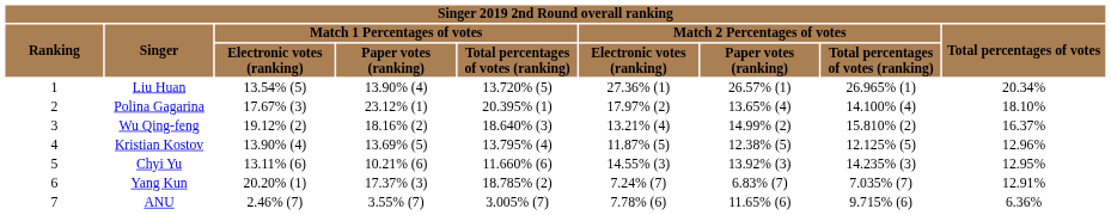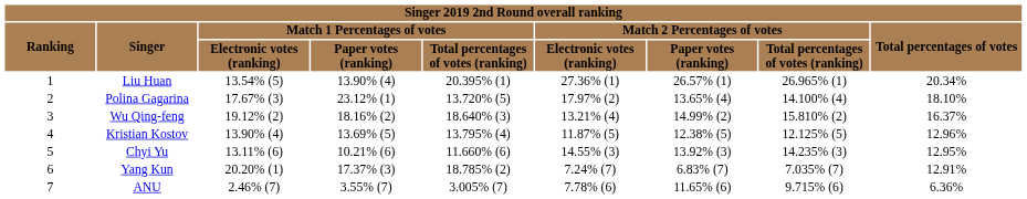13.54% (5) | column 5: 13.720% (5) -> 20.395% (1)
17.67% (3) | column 5: 20.395% (1) -> 13.720% (5)
